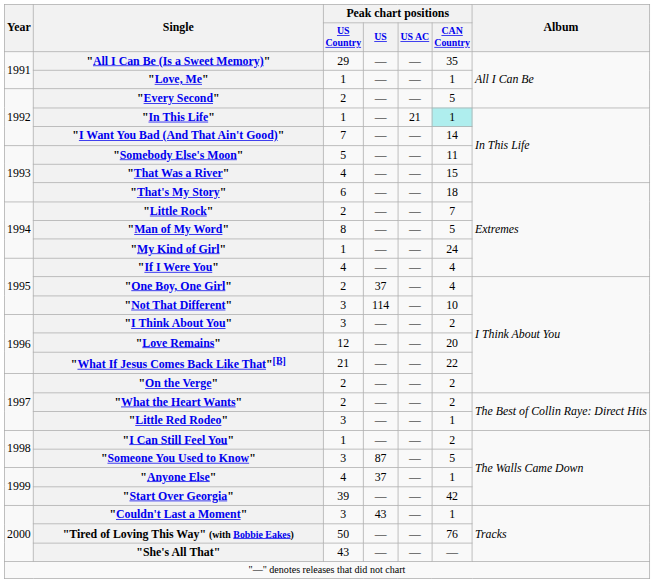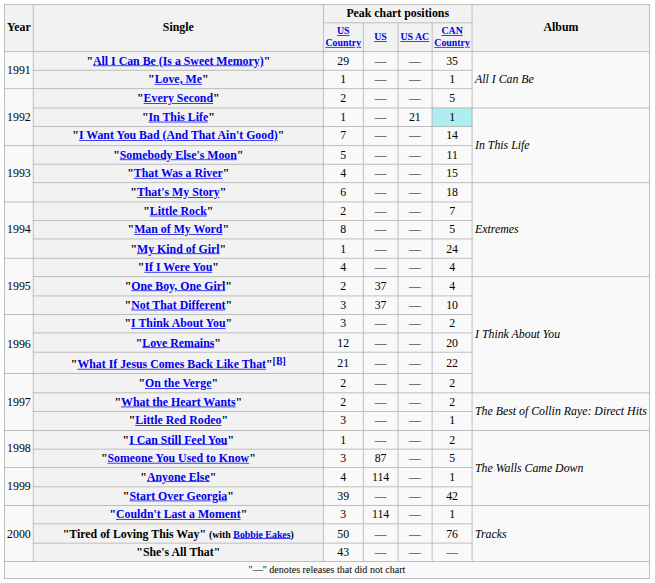"Not That Different" | Peak chart positions / US: 114 -> 37
"Anyone Else" | Peak chart positions / US: 37 -> 114
"Couldn't Last a Moment" | Peak chart positions / US: 43 -> 114
